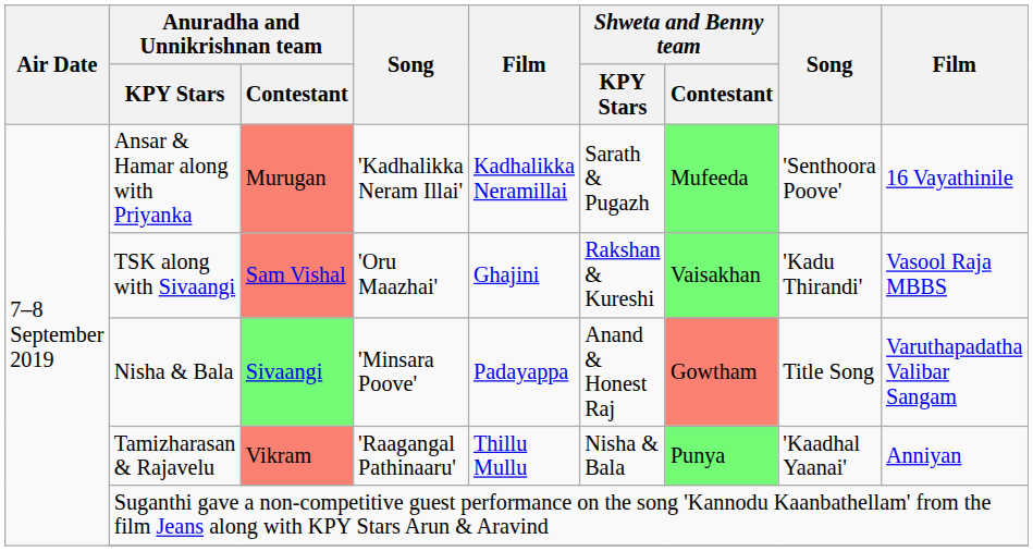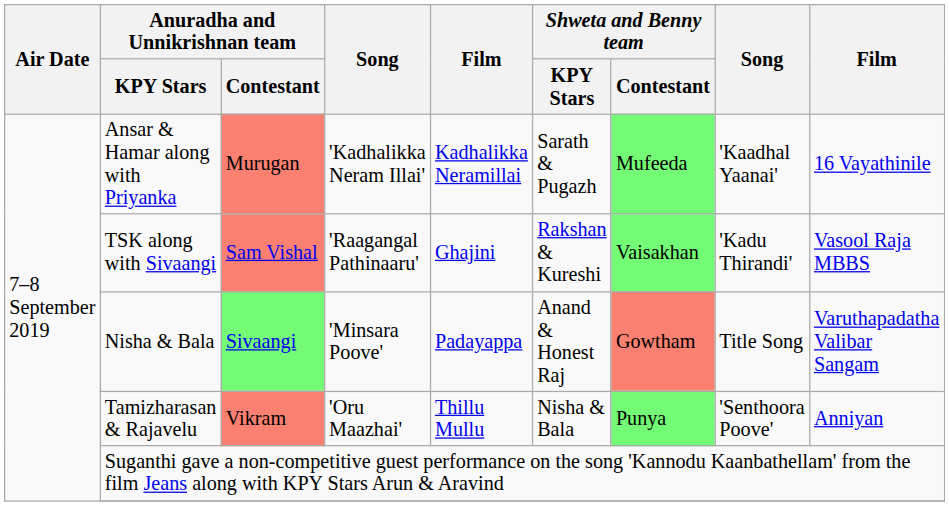Ansar & Hamar along with Priyanka | column 8: 'Senthoora Poove' -> 'Kaadhal Yaanai'
TSK along with Sivaangi | column 4: 'Oru Maazhai' -> 'Raagangal Pathinaaru'
Tamizharasan & Rajavelu | column 4: 'Raagangal Pathinaaru' -> 'Oru Maazhai'
Tamizharasan & Rajavelu | column 8: 'Kaadhal Yaanai' -> 'Senthoora Poove'
